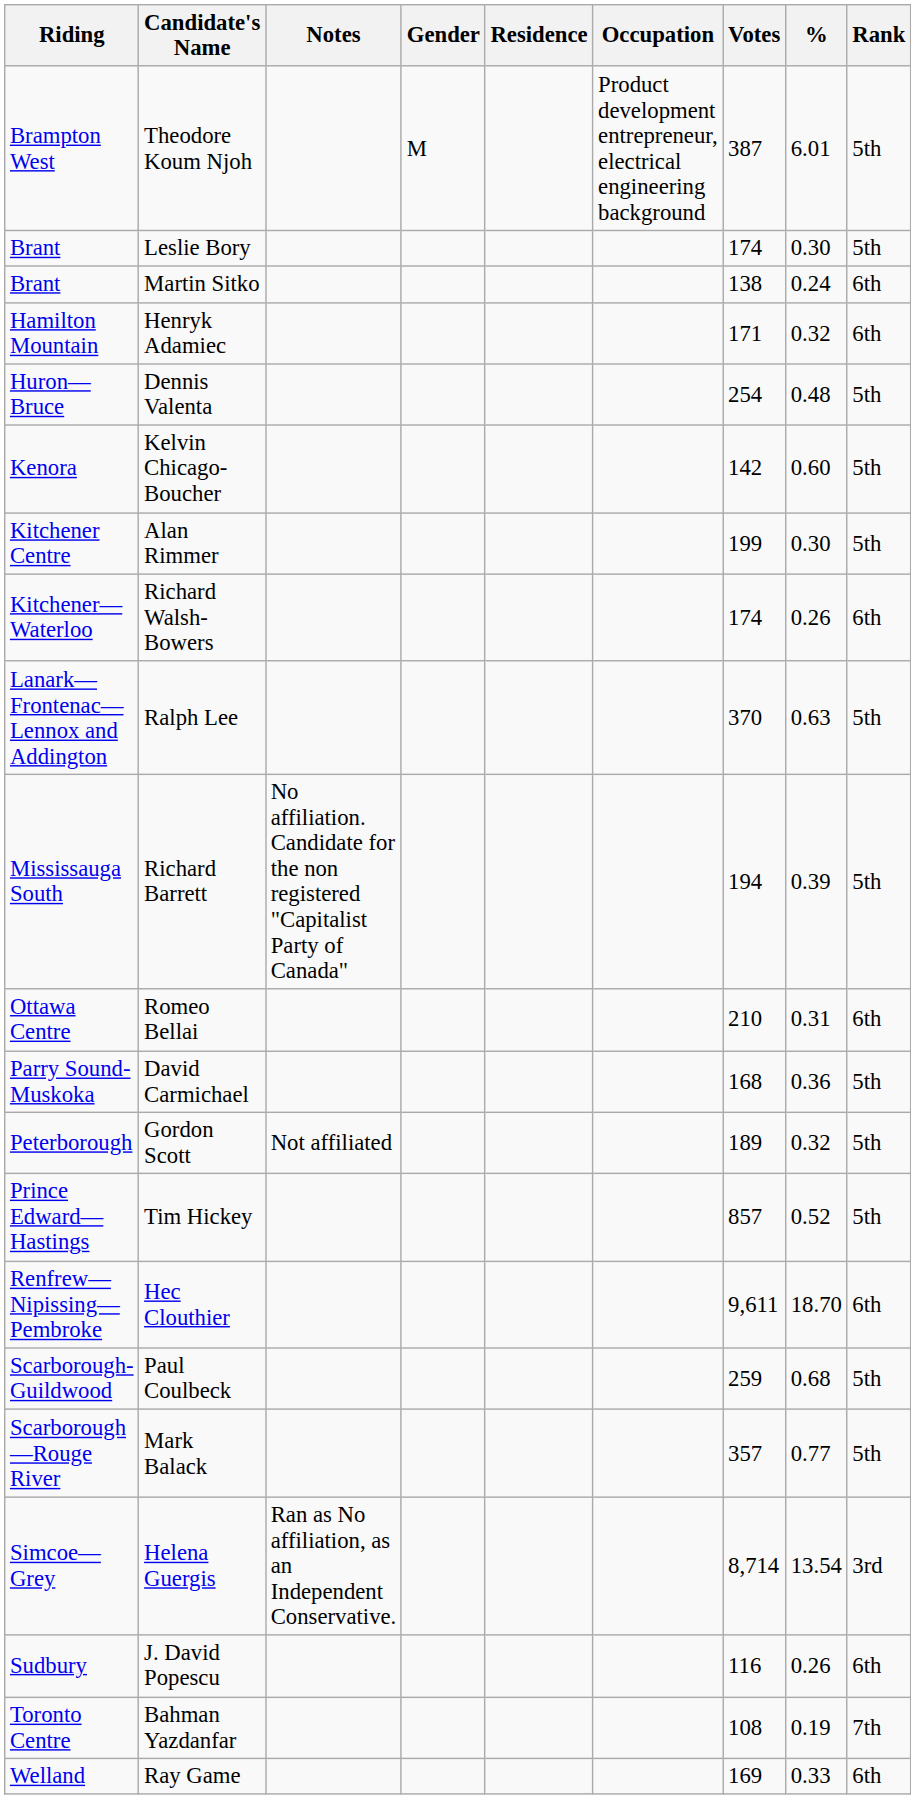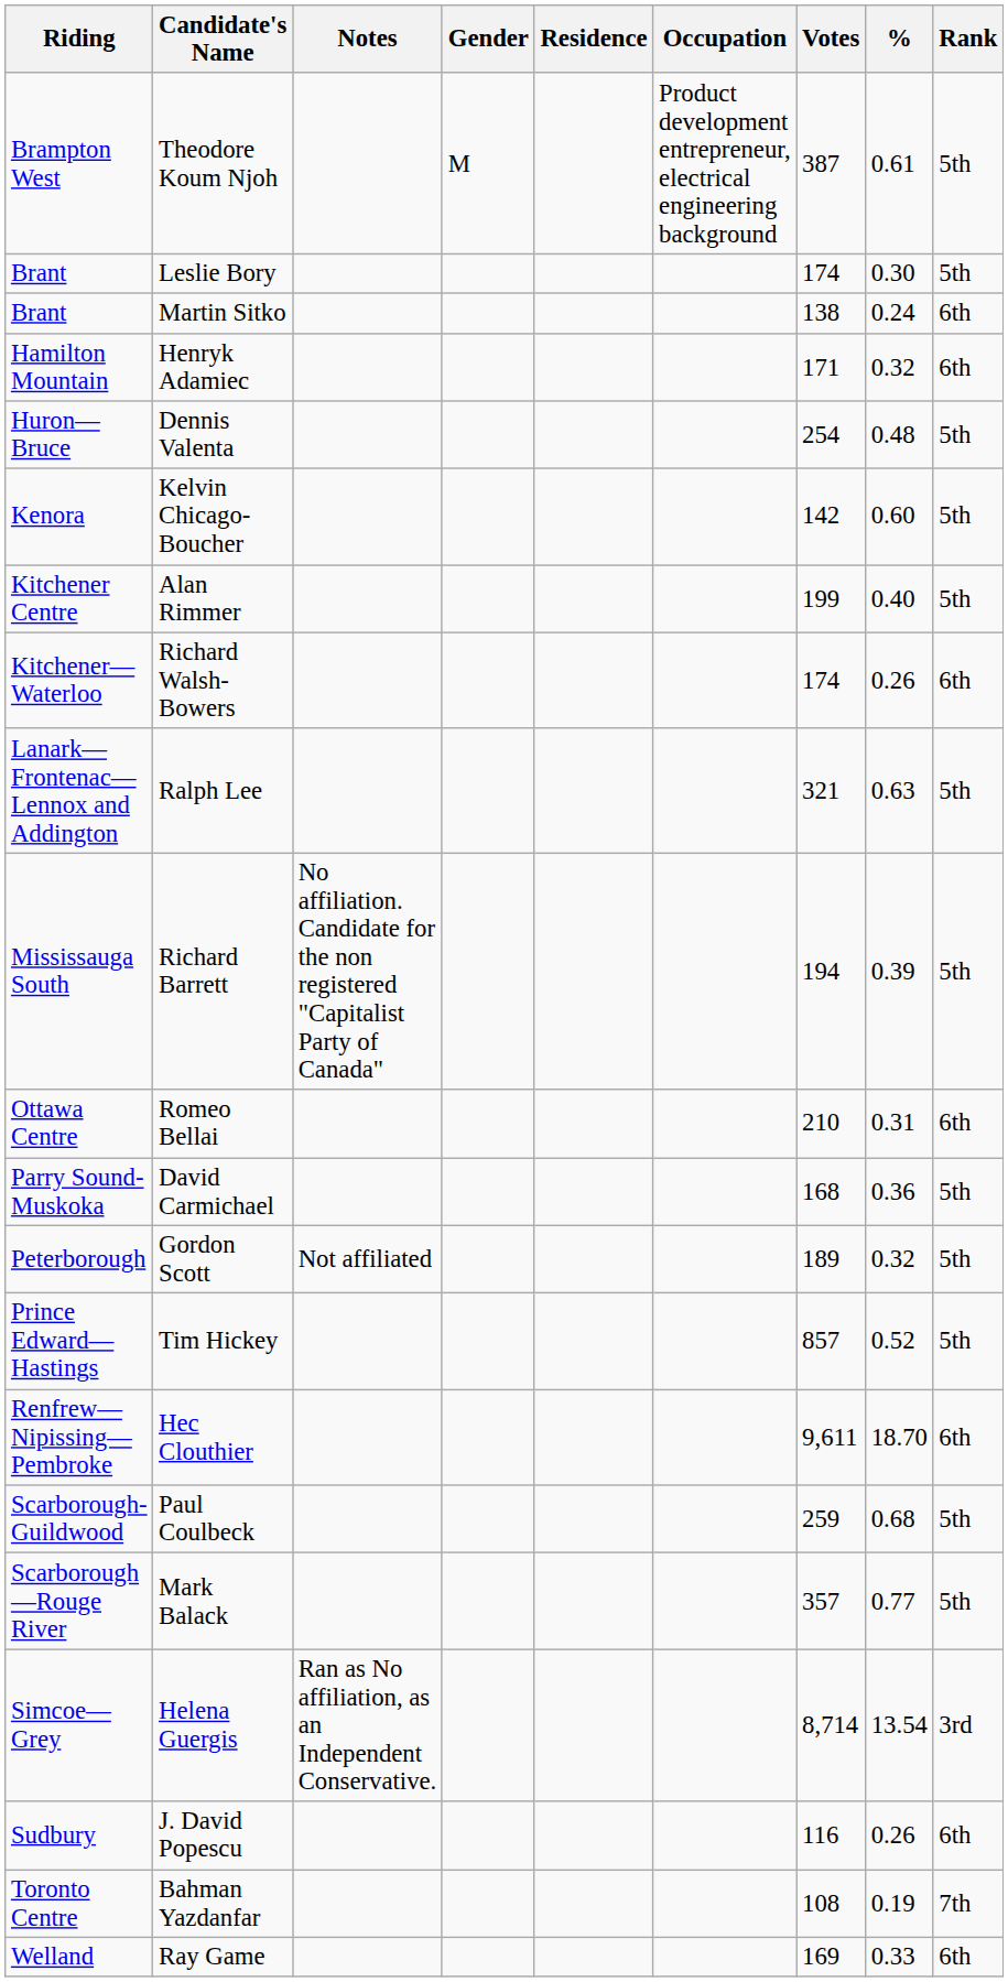Theodore Koum Njoh | %: 6.01 -> 0.61
Alan Rimmer | %: 0.30 -> 0.40
Ralph Lee | Votes: 370 -> 321
